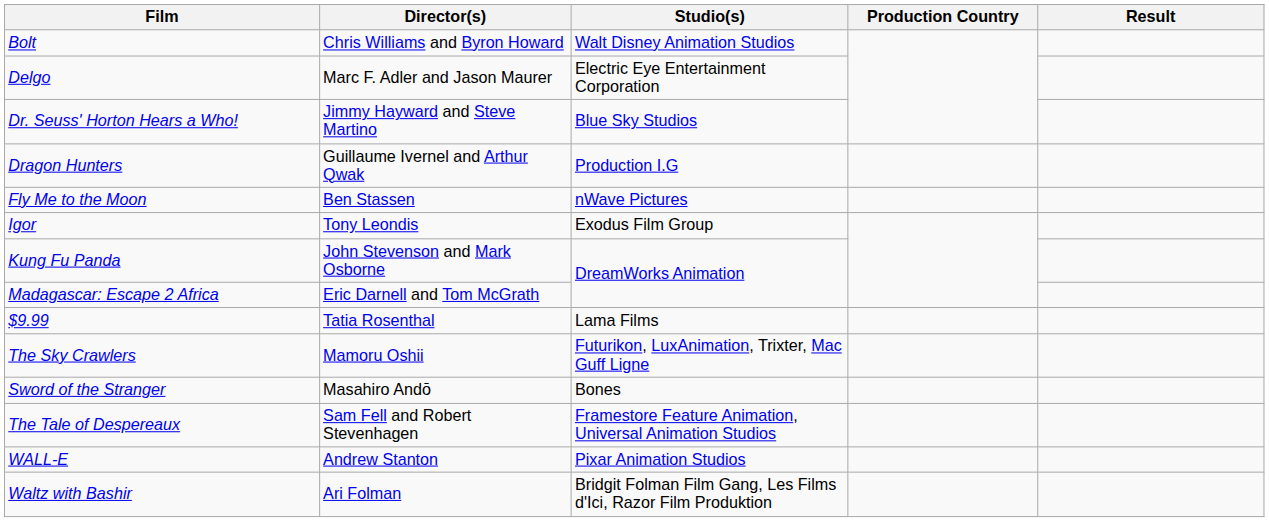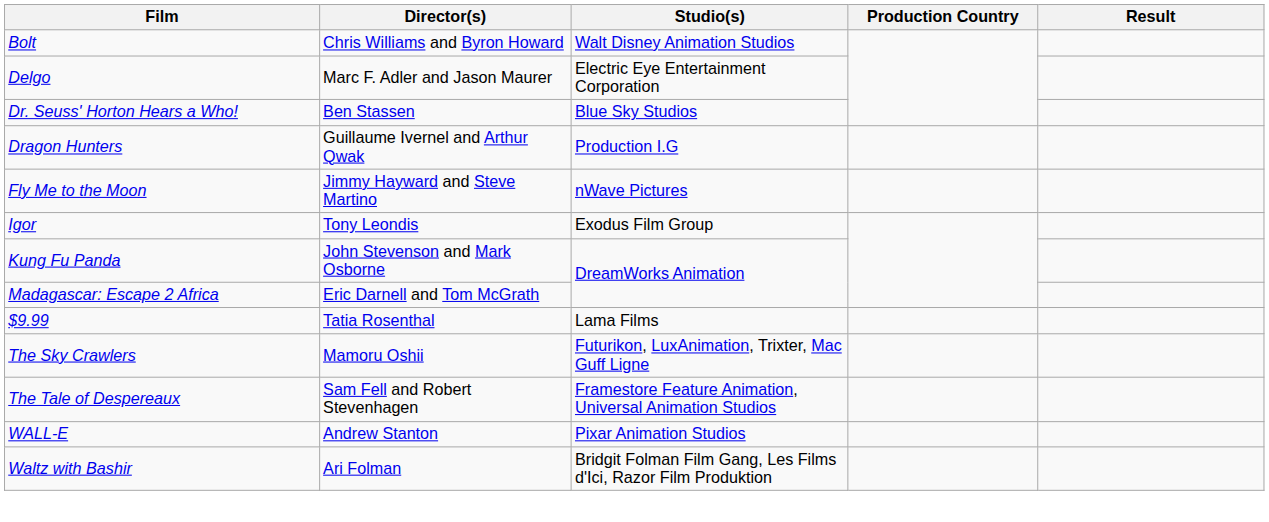Dr. Seuss' Horton Hears a Who! | Director(s): Jimmy Hayward and Steve Martino -> Ben Stassen
Fly Me to the Moon | Director(s): Ben Stassen -> Jimmy Hayward and Steve Martino
- row: Sword of the Stranger | Masahiro Andō | Bones
